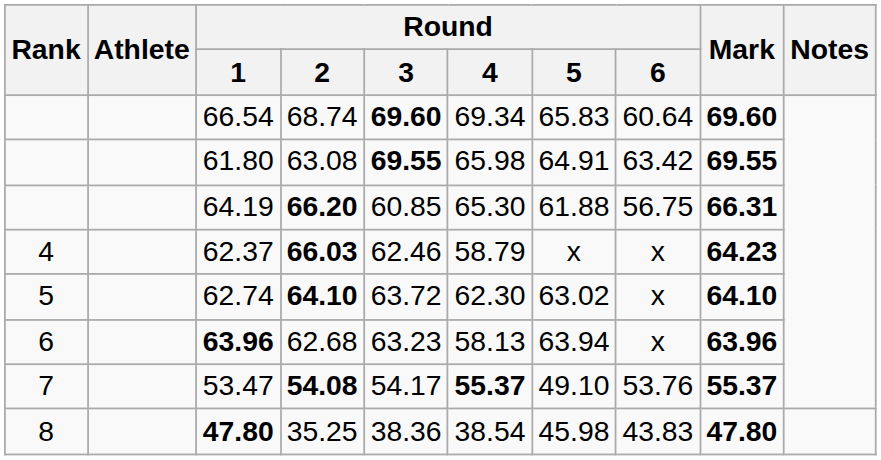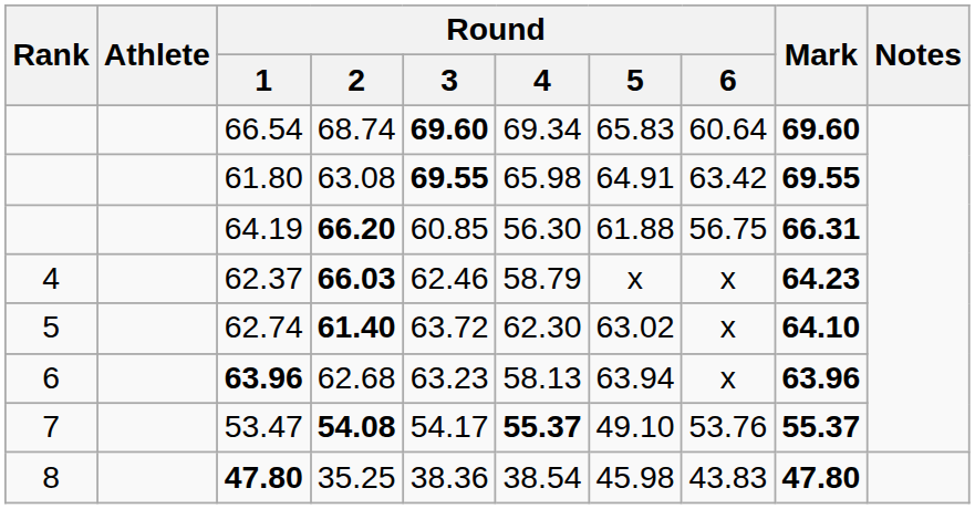64.19 | Round / 4: 65.30 -> 56.30
62.74 | Round / 2: 64.10 -> 61.40
